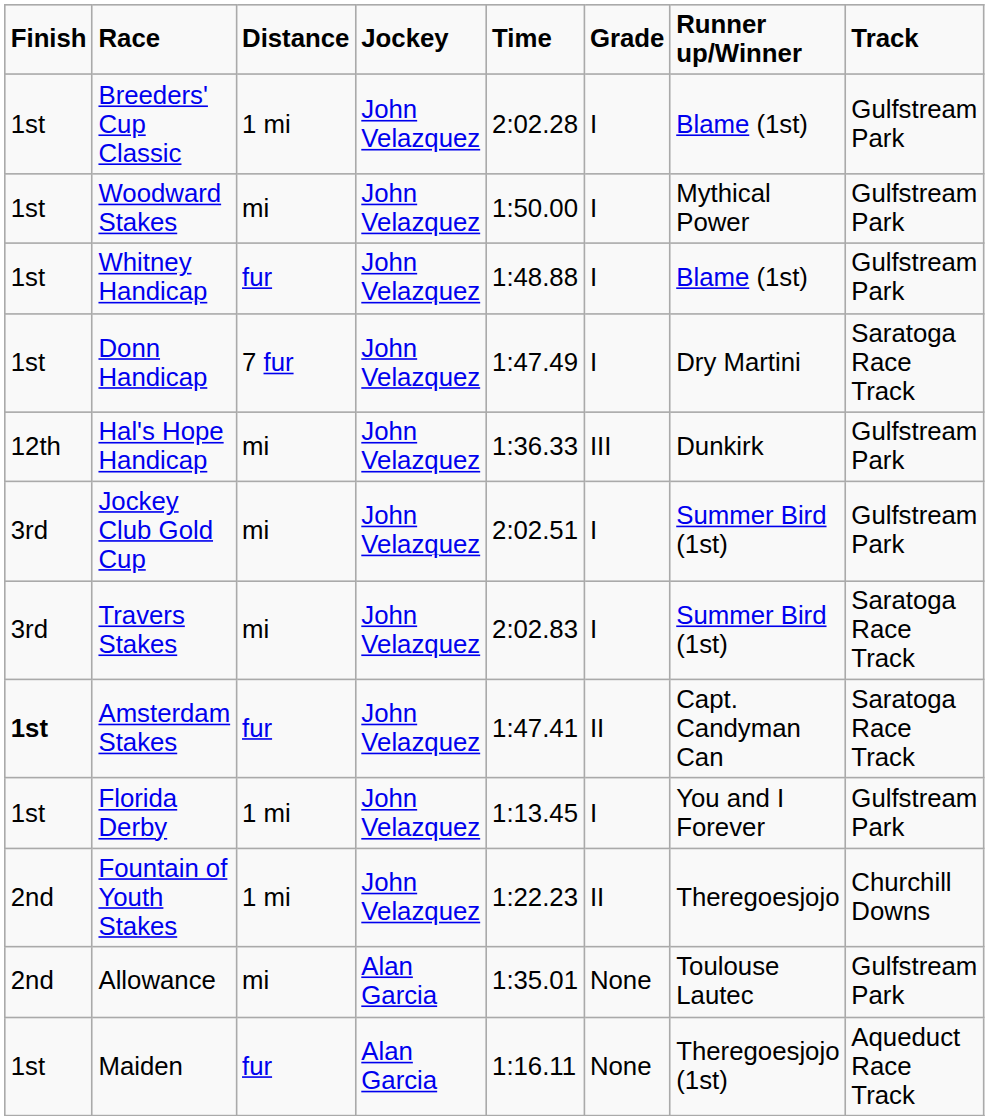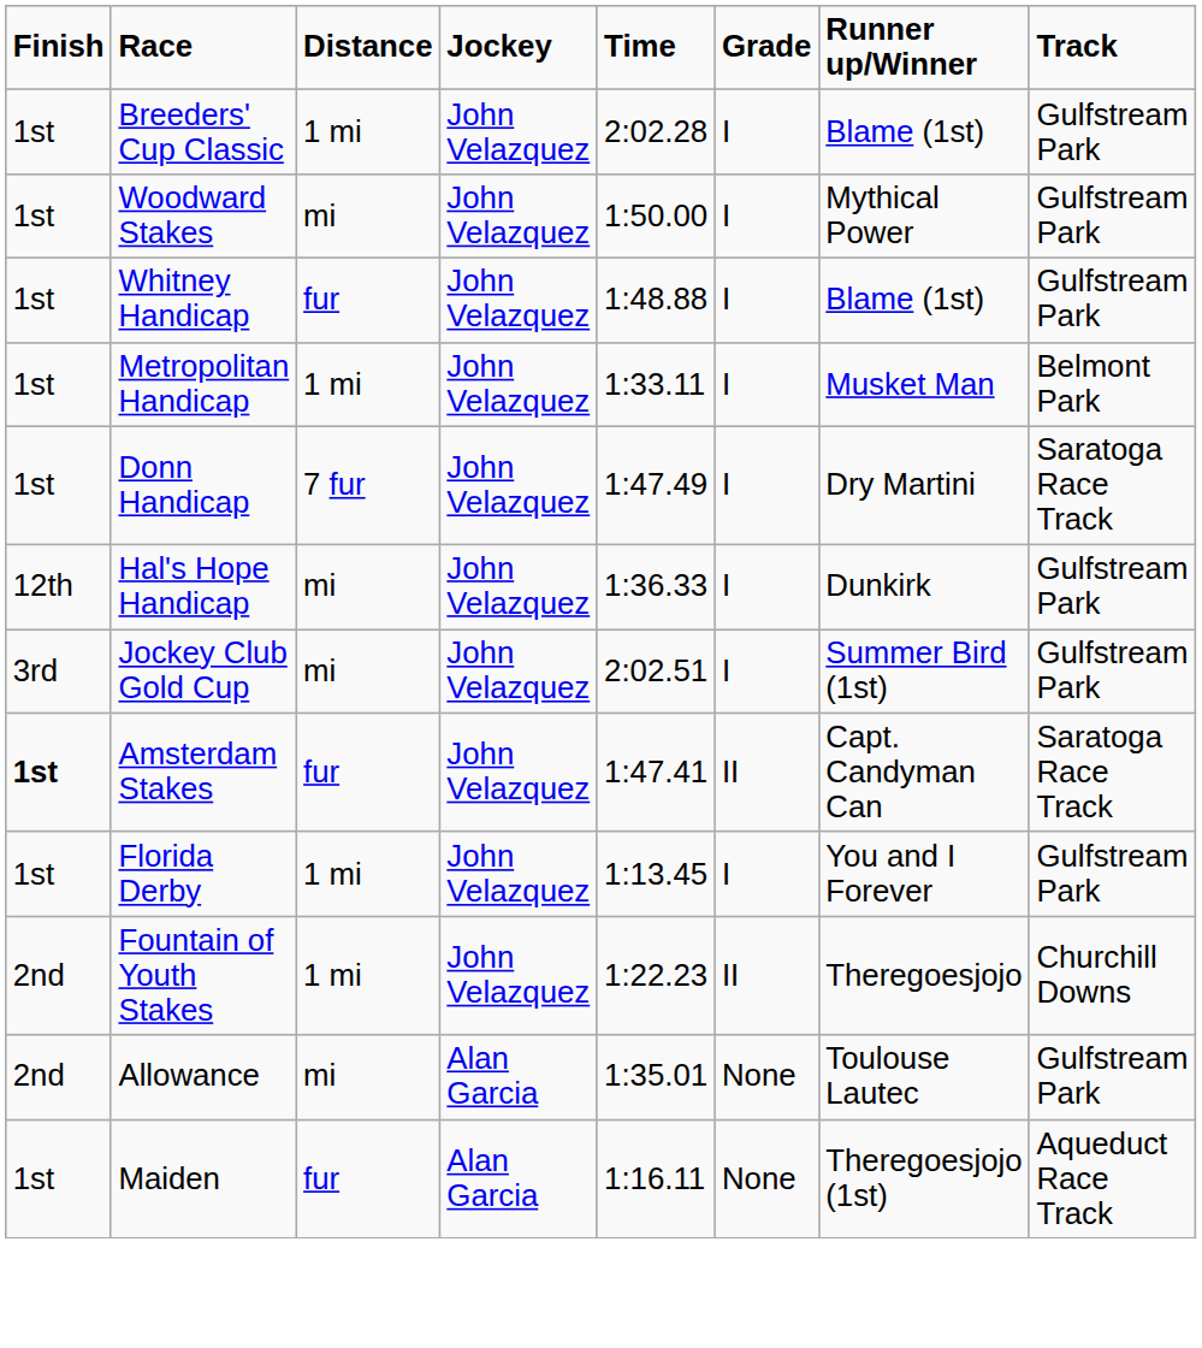+ row: 1st | Metropolitan Handicap | 1 mi | John Velazquez | 1:33.11 | I | Musket Man | Belmont Park
Hal's Hope Handicap | Grade: III -> I
- row: 3rd | Travers Stakes | mi | John Velazquez | 2:02.83 | I | Summer Bird (1st) | Saratoga Race Track
